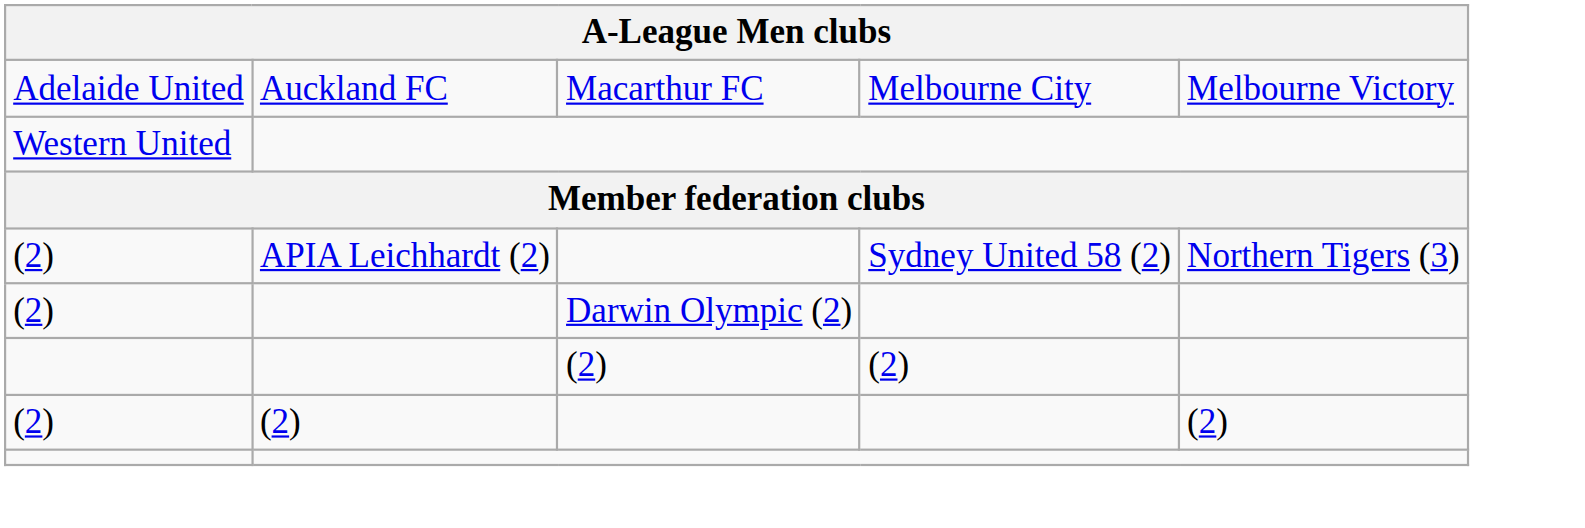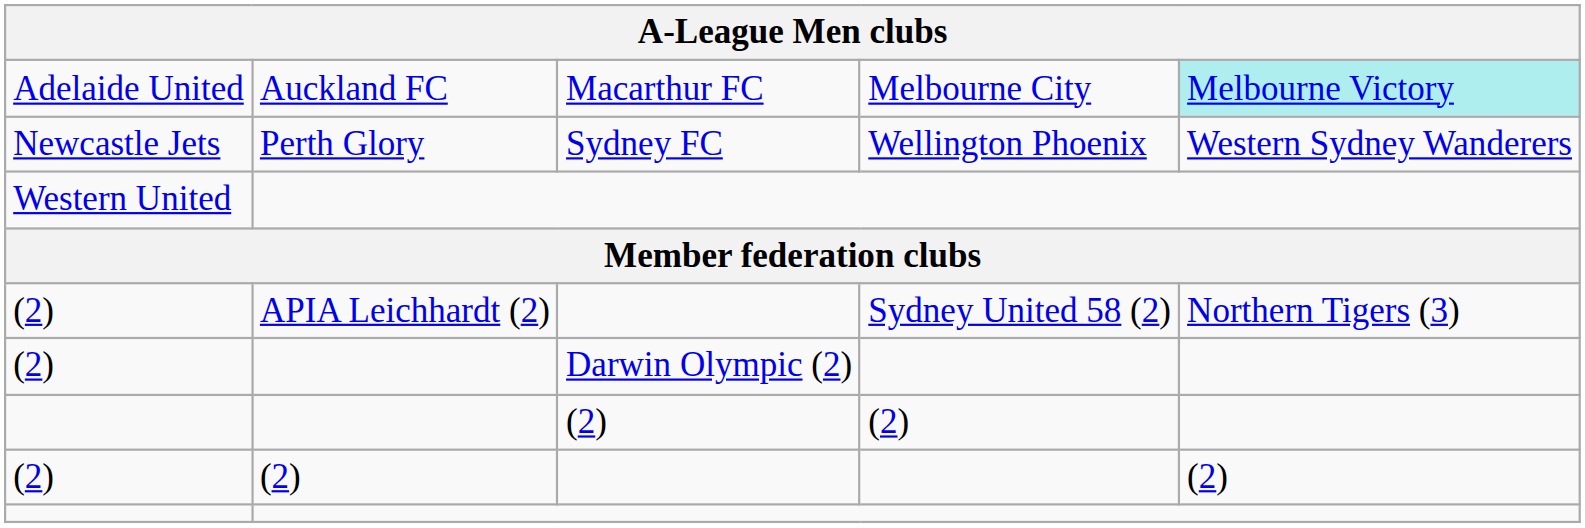Adelaide United | column 5: no background -> paleturquoise background
+ row: Newcastle Jets | Perth Glory | Sydney FC | Wellington Phoenix | Western Sydney Wanderers
